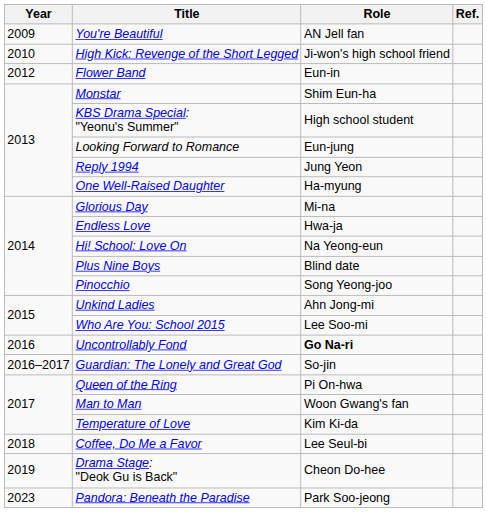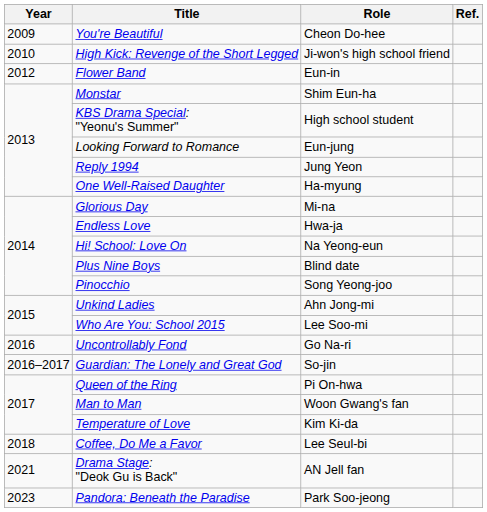You're Beautiful | Role: AN Jell fan -> Cheon Do-hee
Uncontrollably Fond | Role: bold -> normal
Drama Stage: "Deok Gu is Back" | Year: 2019 -> 2021
Drama Stage: "Deok Gu is Back" | Role: Cheon Do-hee -> AN Jell fan
